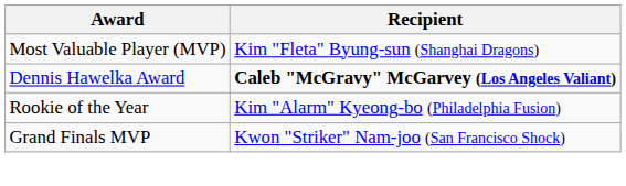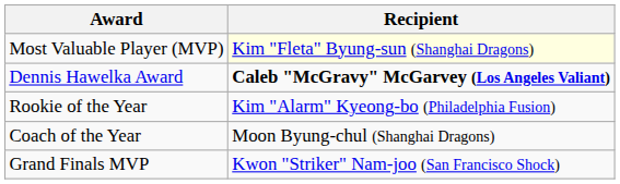Most Valuable Player (MVP) | Recipient: no background -> lightyellow background
+ row: Coach of the Year | Moon Byung-chul (Shanghai Dragons)
